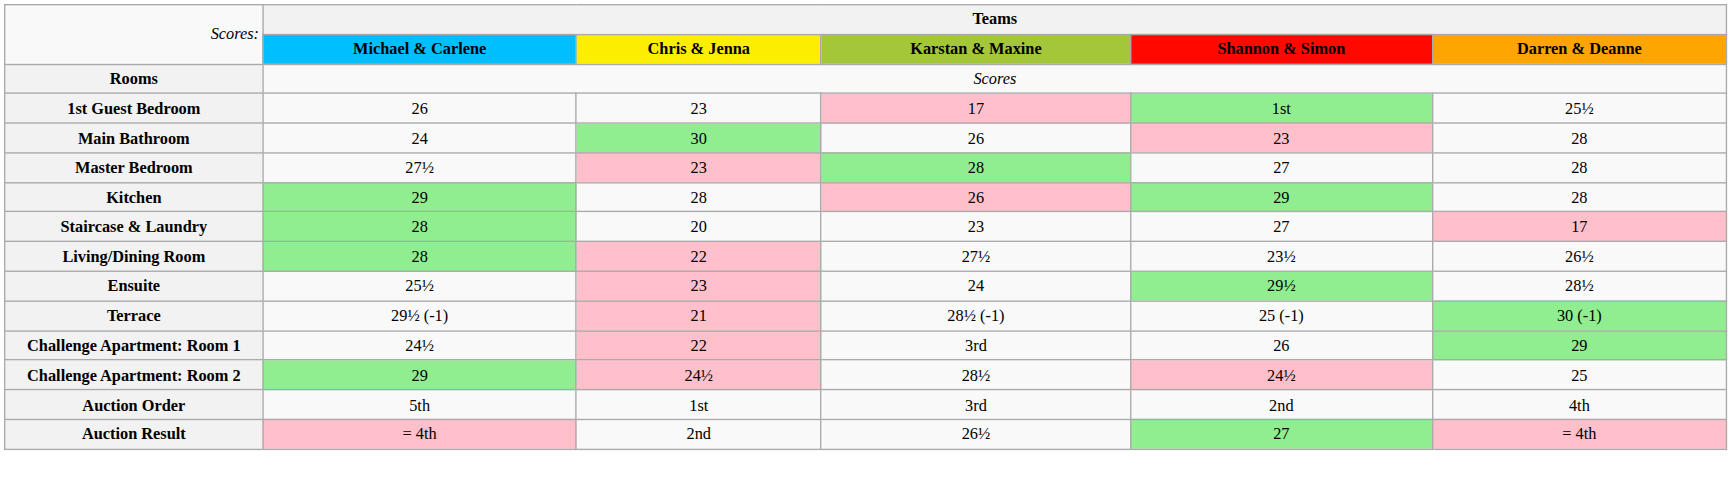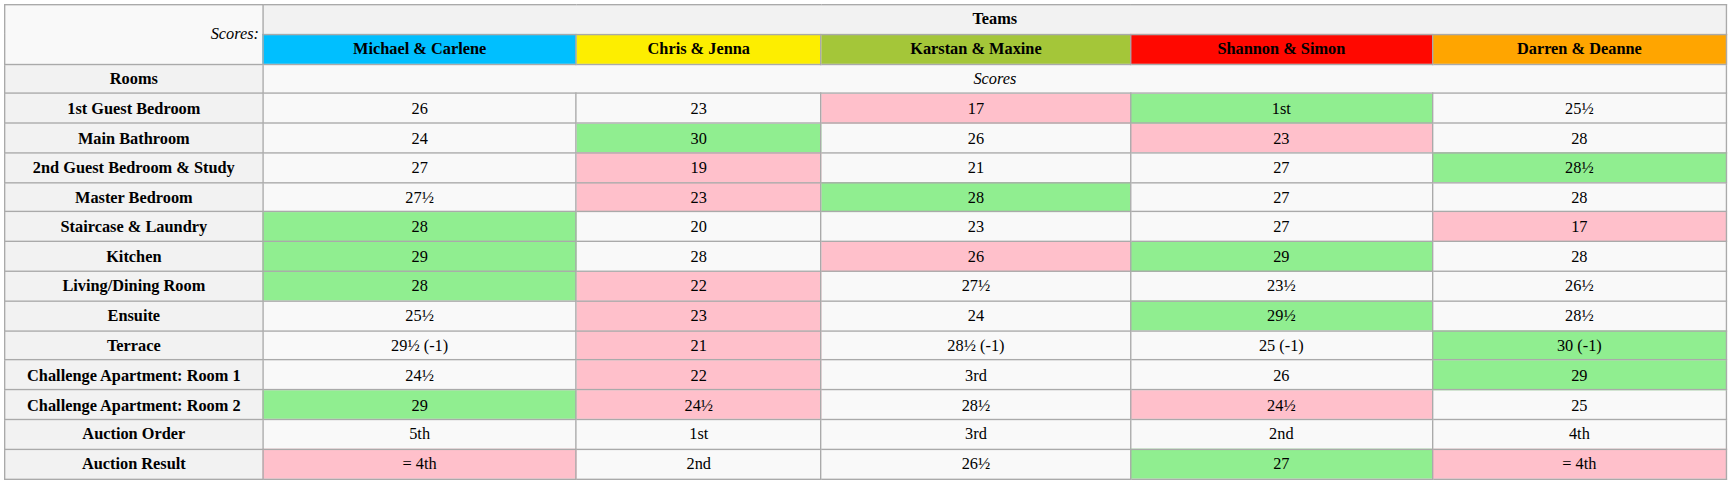+ row: 2nd Guest Bedroom & Study | 27 | 19 | 21 | 27 | 28½
rows swapped: Staircase & Laundry <-> Kitchen
